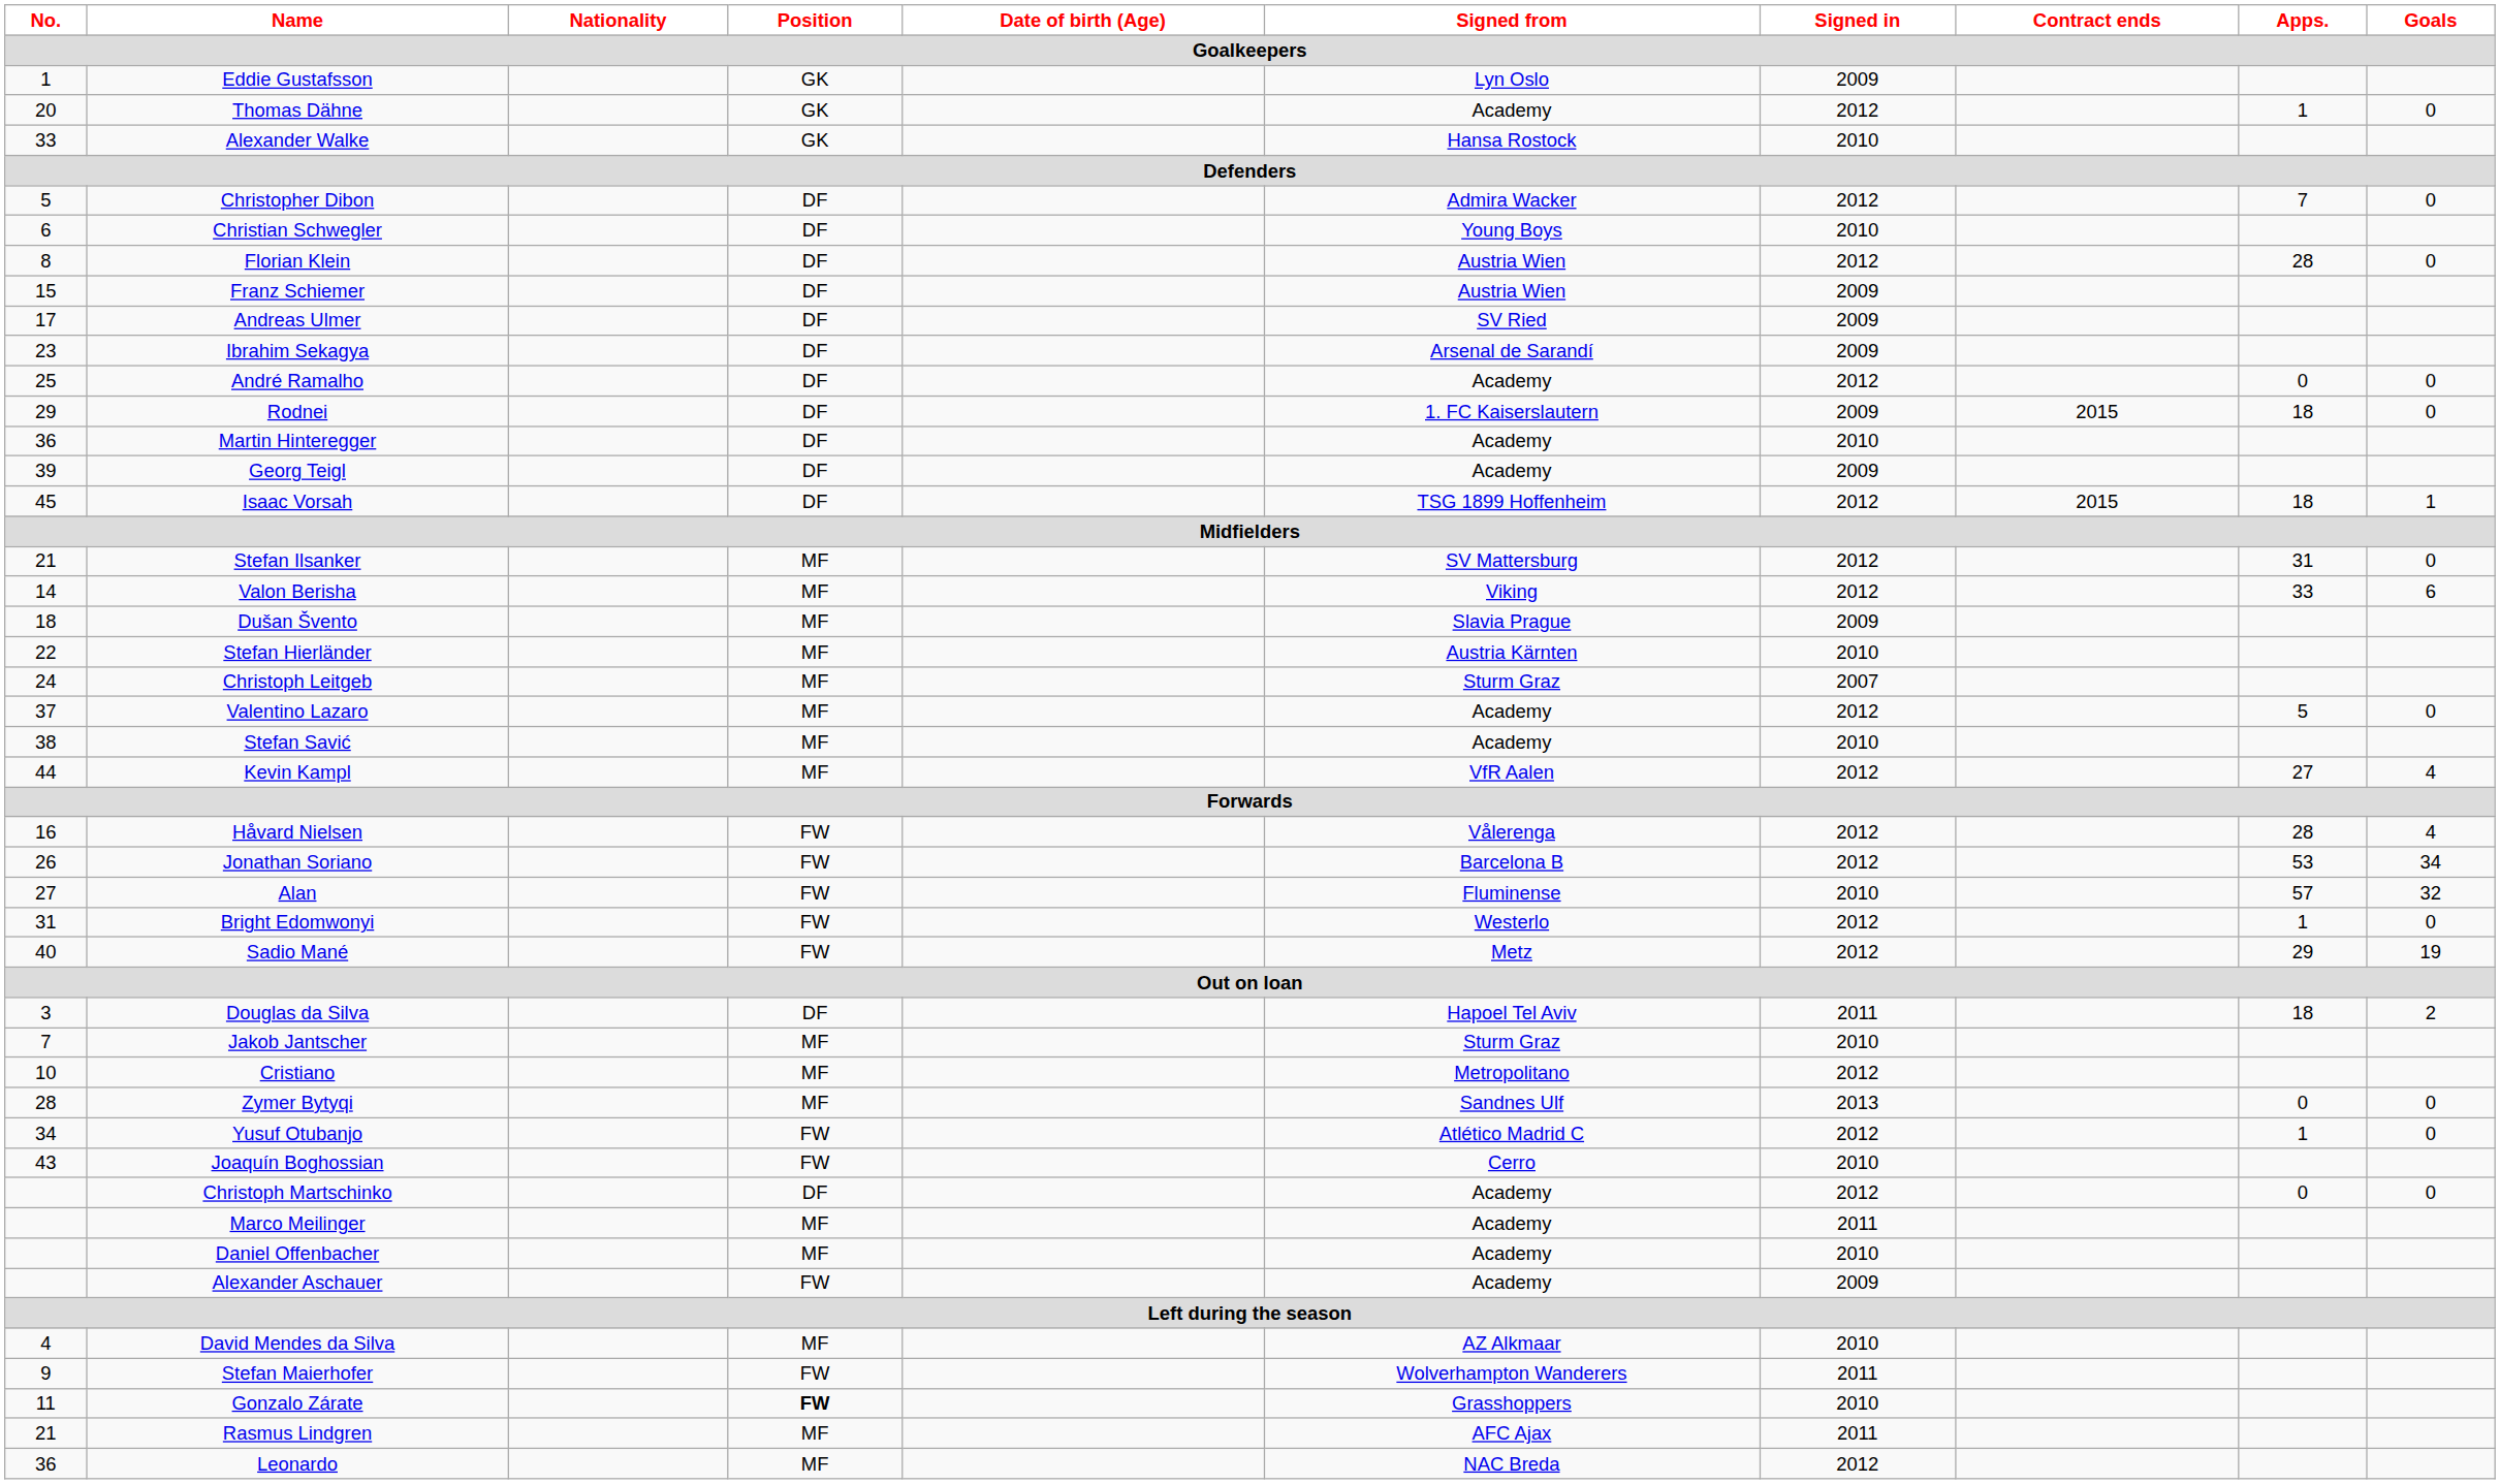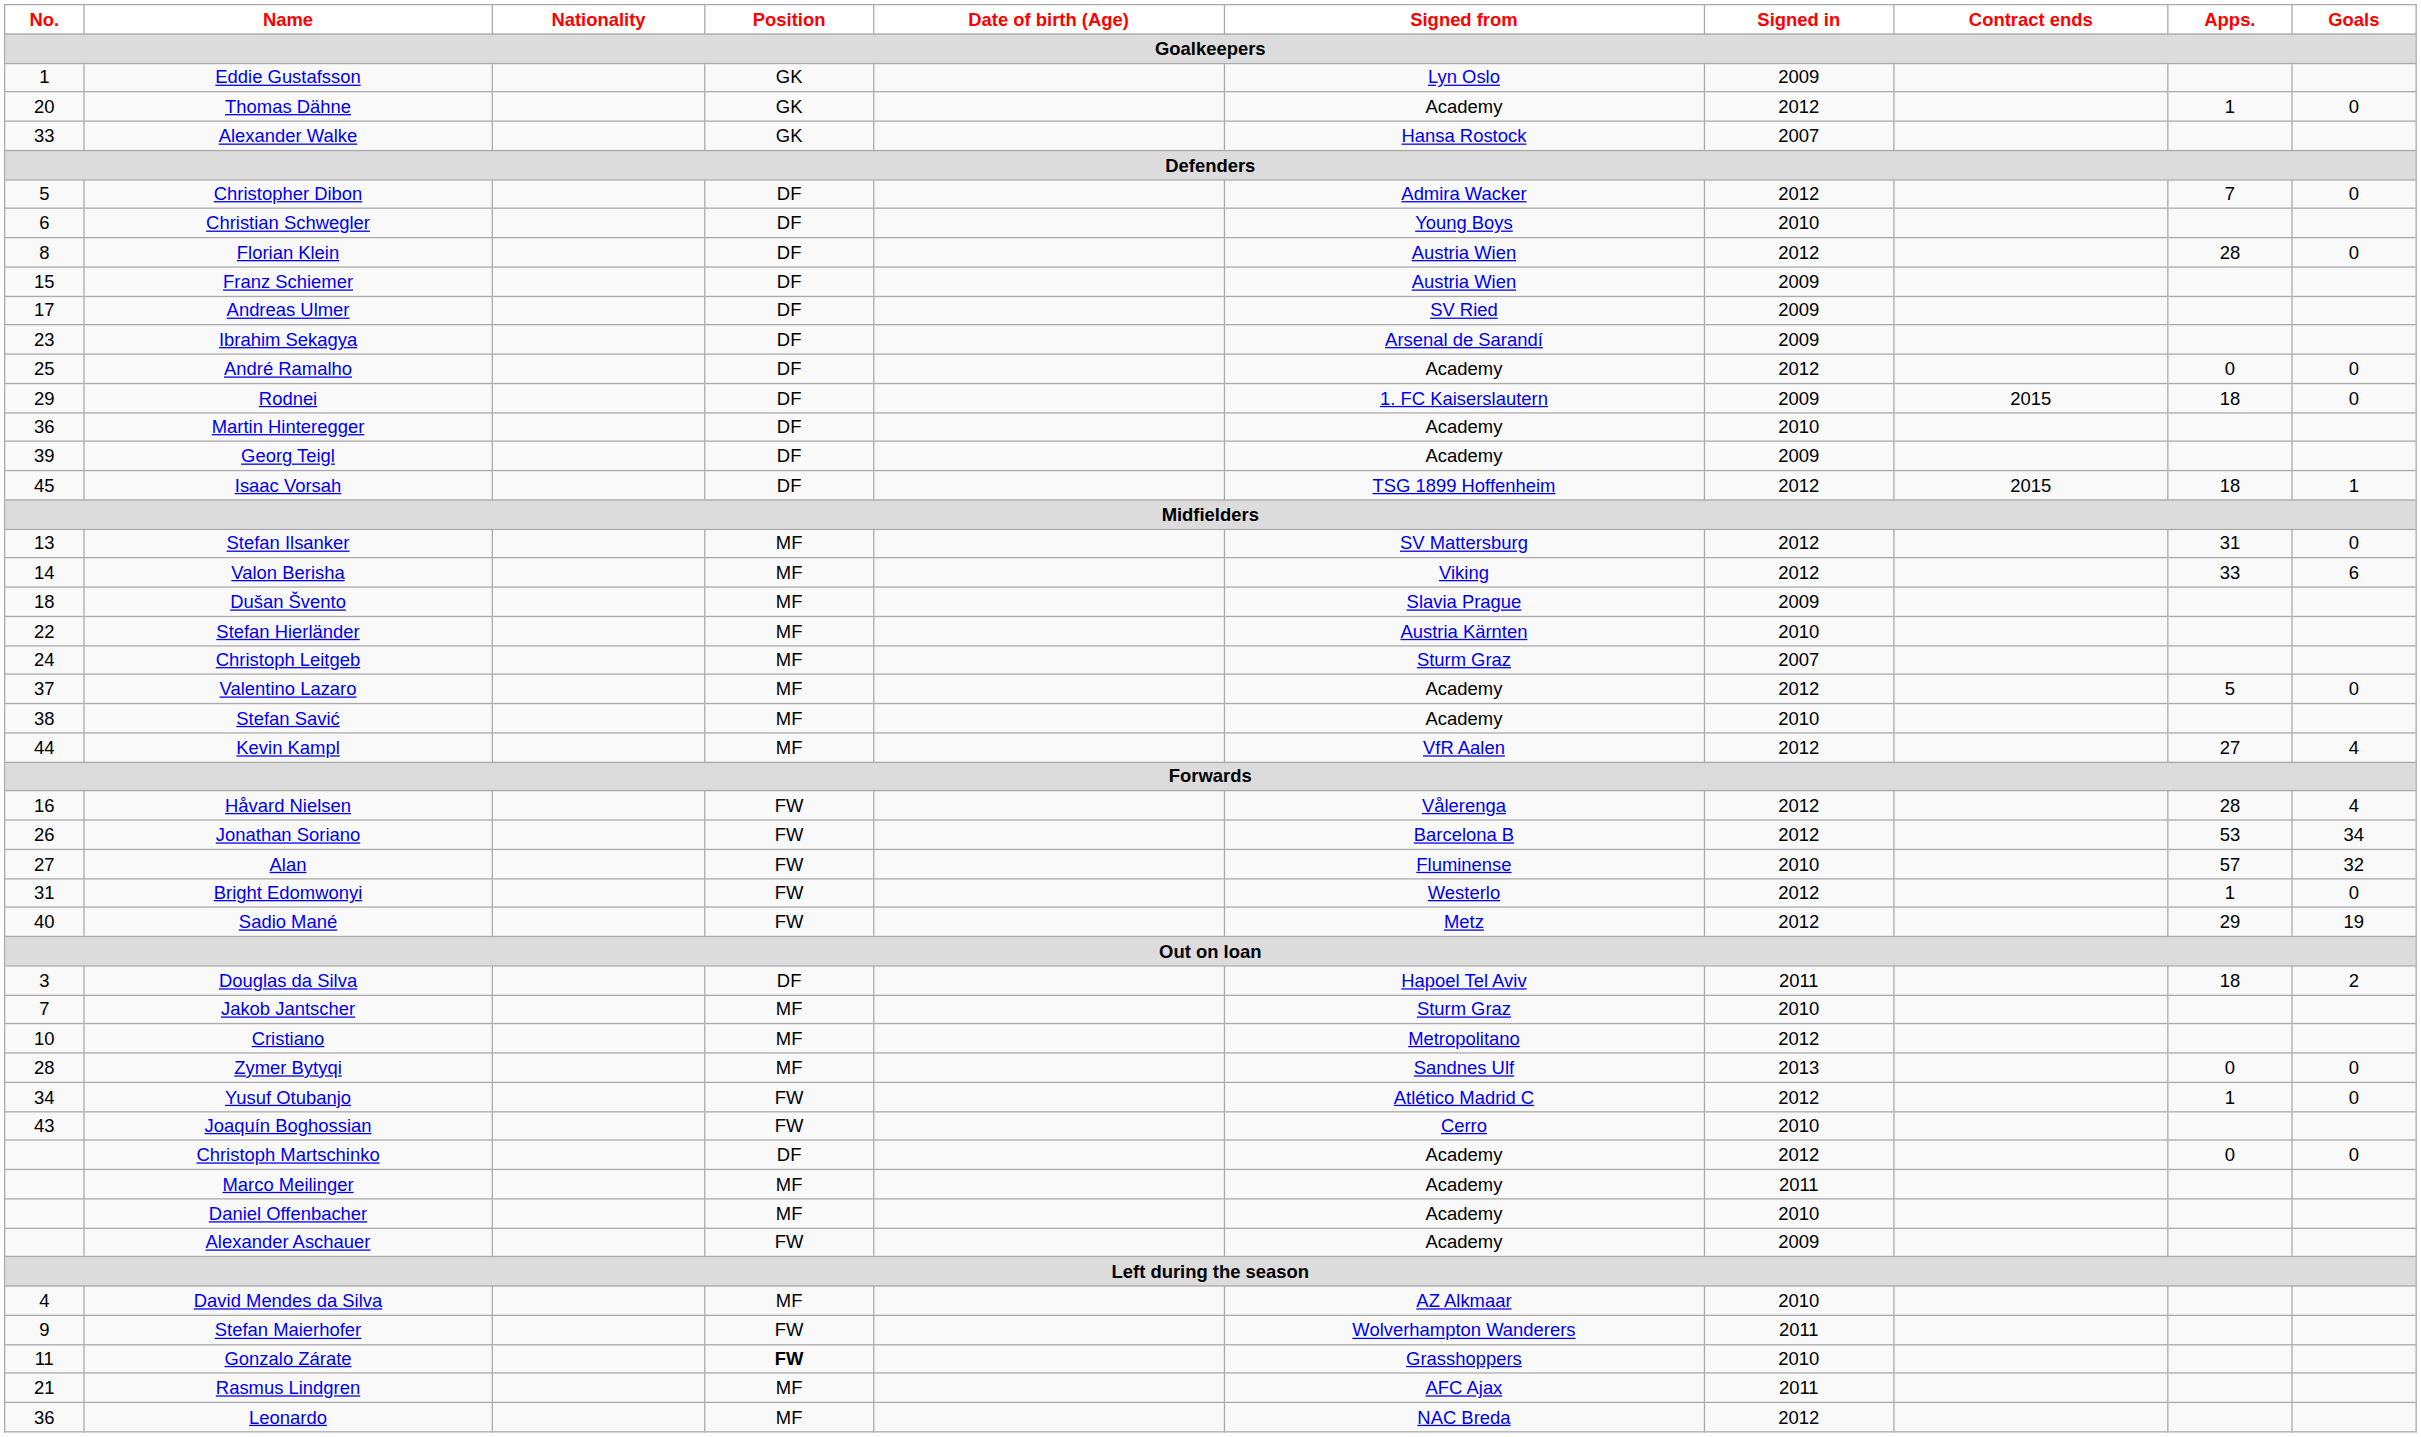Alexander Walke | Signed in: 2010 -> 2007
Stefan Ilsanker | No.: 21 -> 13
